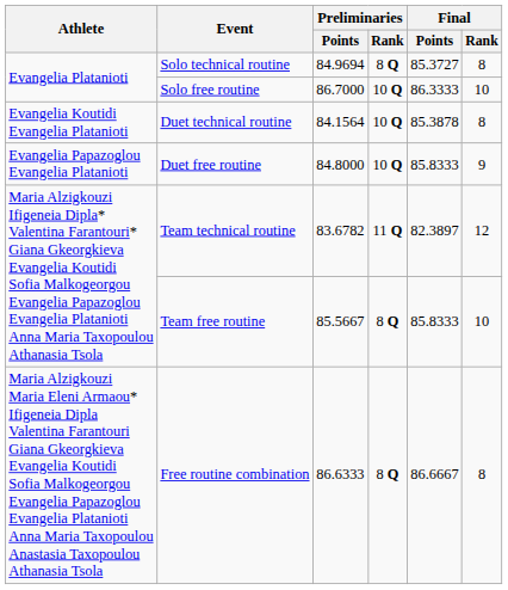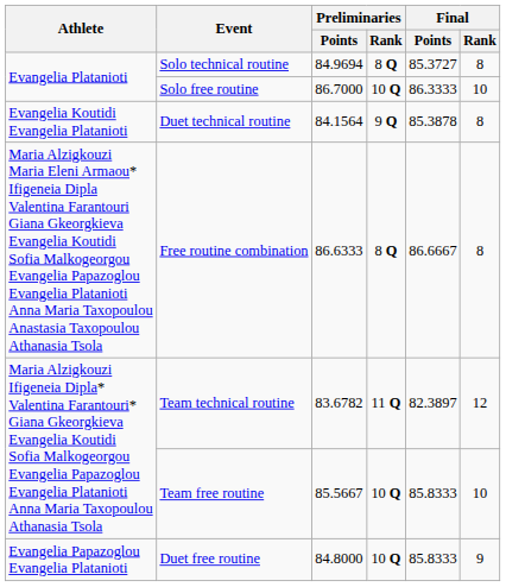Duet technical routine | Preliminaries / Rank: 10 Q -> 9 Q
rows swapped: Duet free routine <-> Free routine combination
Team free routine | Preliminaries / Rank: 8 Q -> 10 Q
